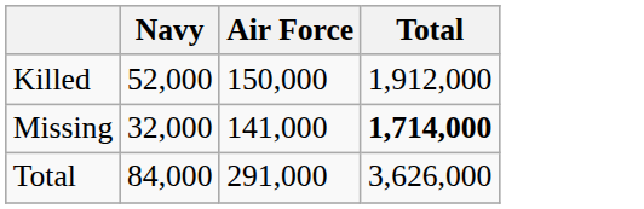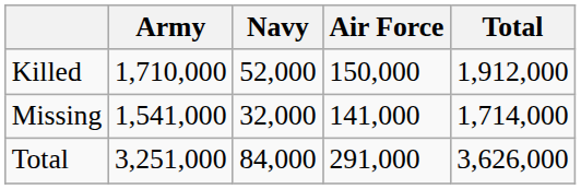+ column: Army | 1,710,000 | 1,541,000 | 3,251,000
Missing | Total: bold -> normal
